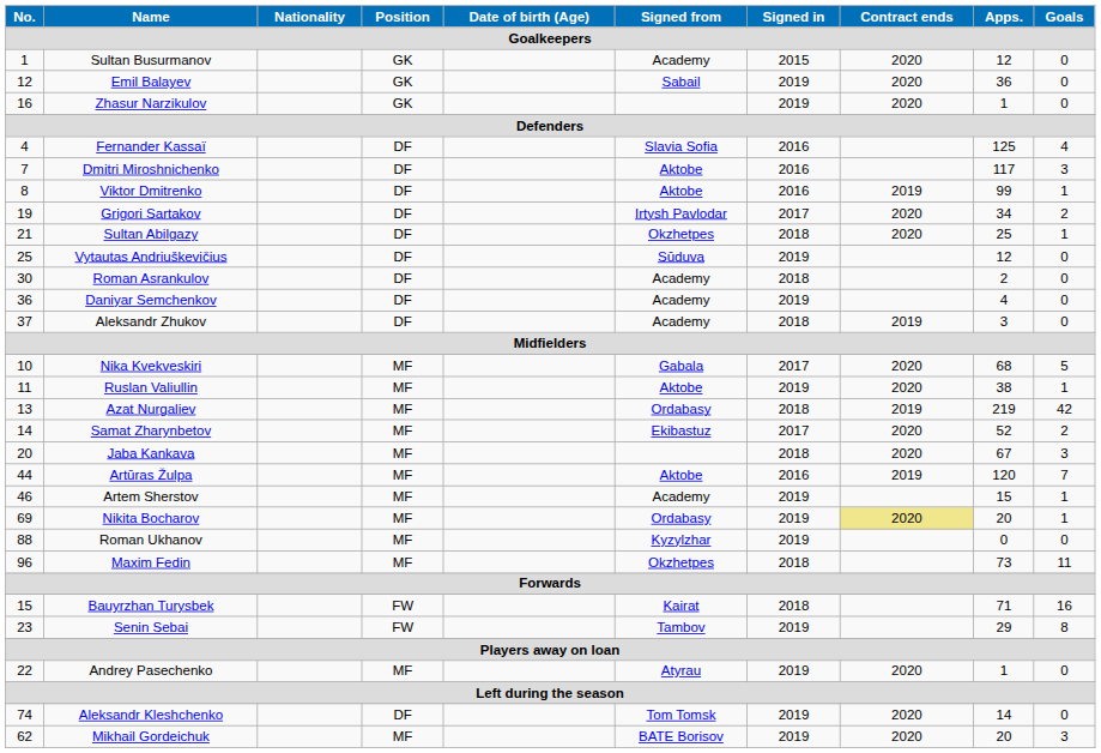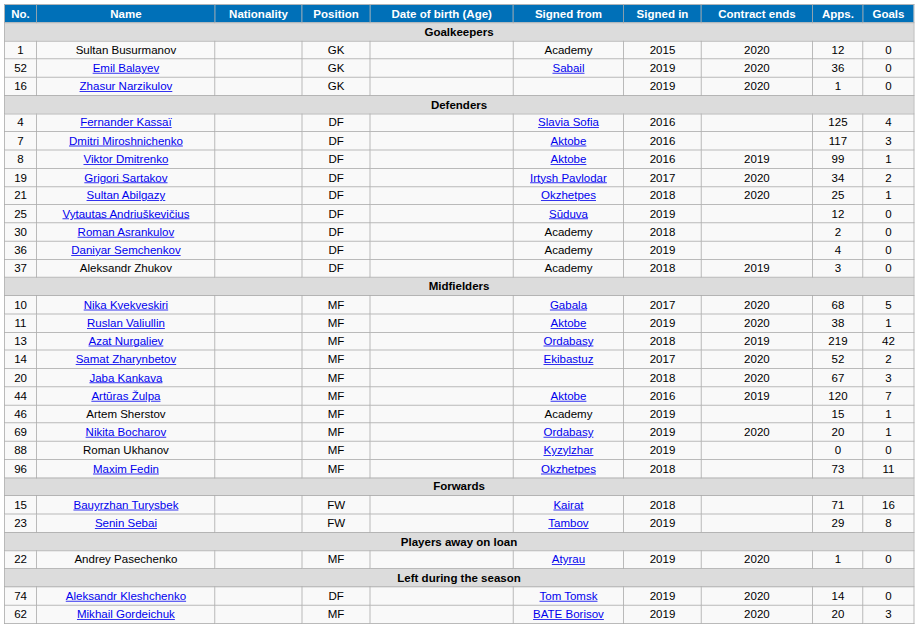Emil Balayev | No.: 12 -> 52
Nikita Bocharov | Contract ends: khaki background -> no background
